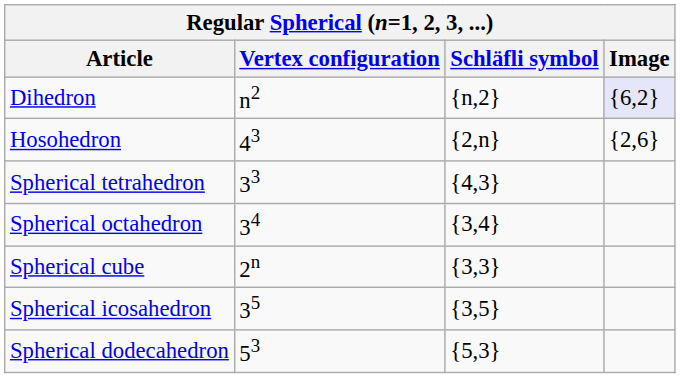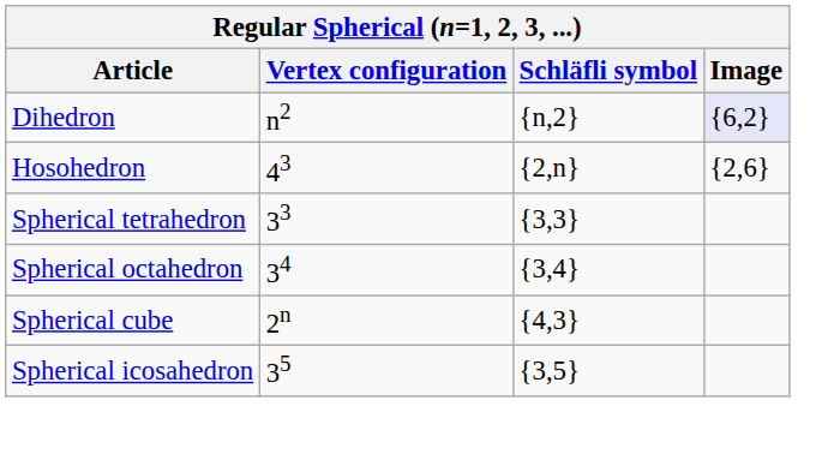Spherical tetrahedron | Schläfli symbol: {4,3} -> {3,3}
Spherical cube | Schläfli symbol: {3,3} -> {4,3}
- row: Spherical dodecahedron | 53 | {5,3}
